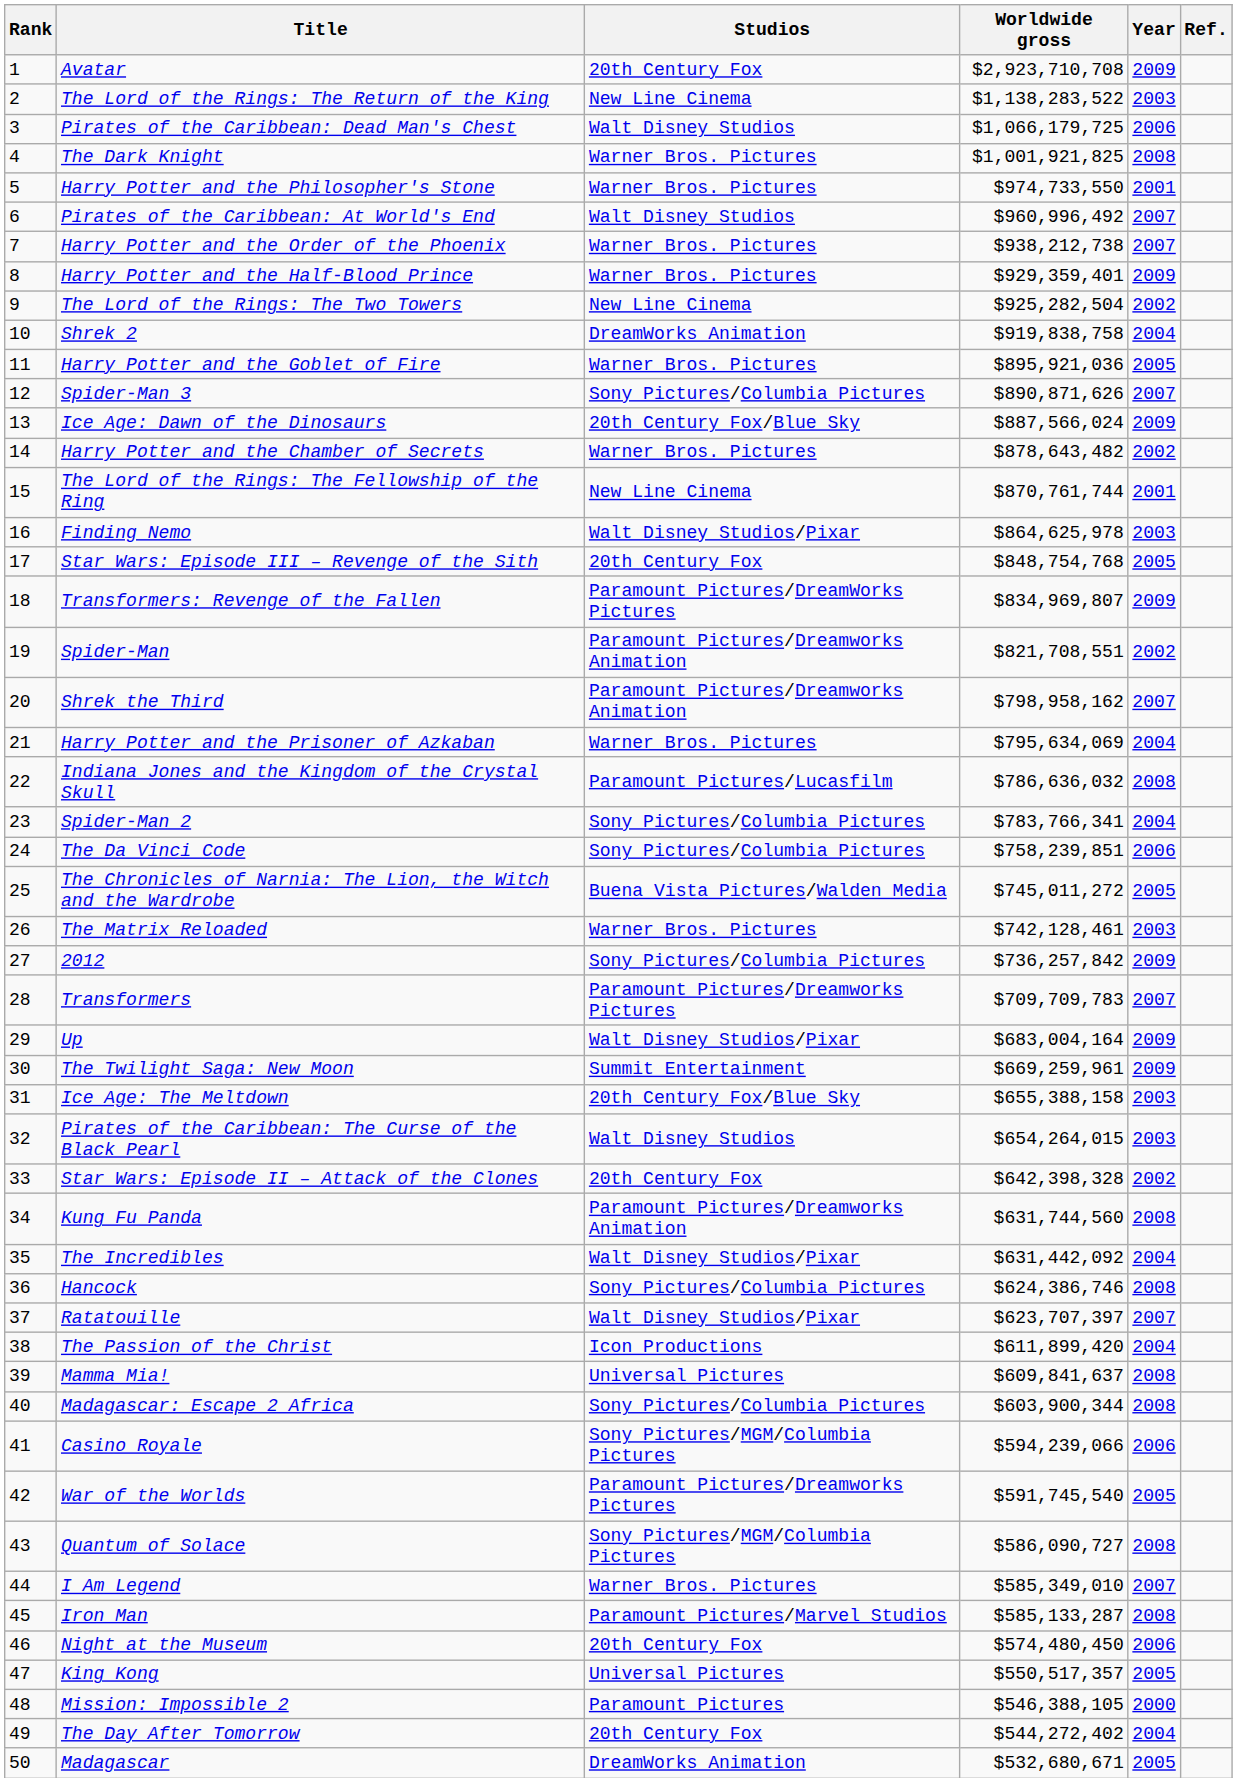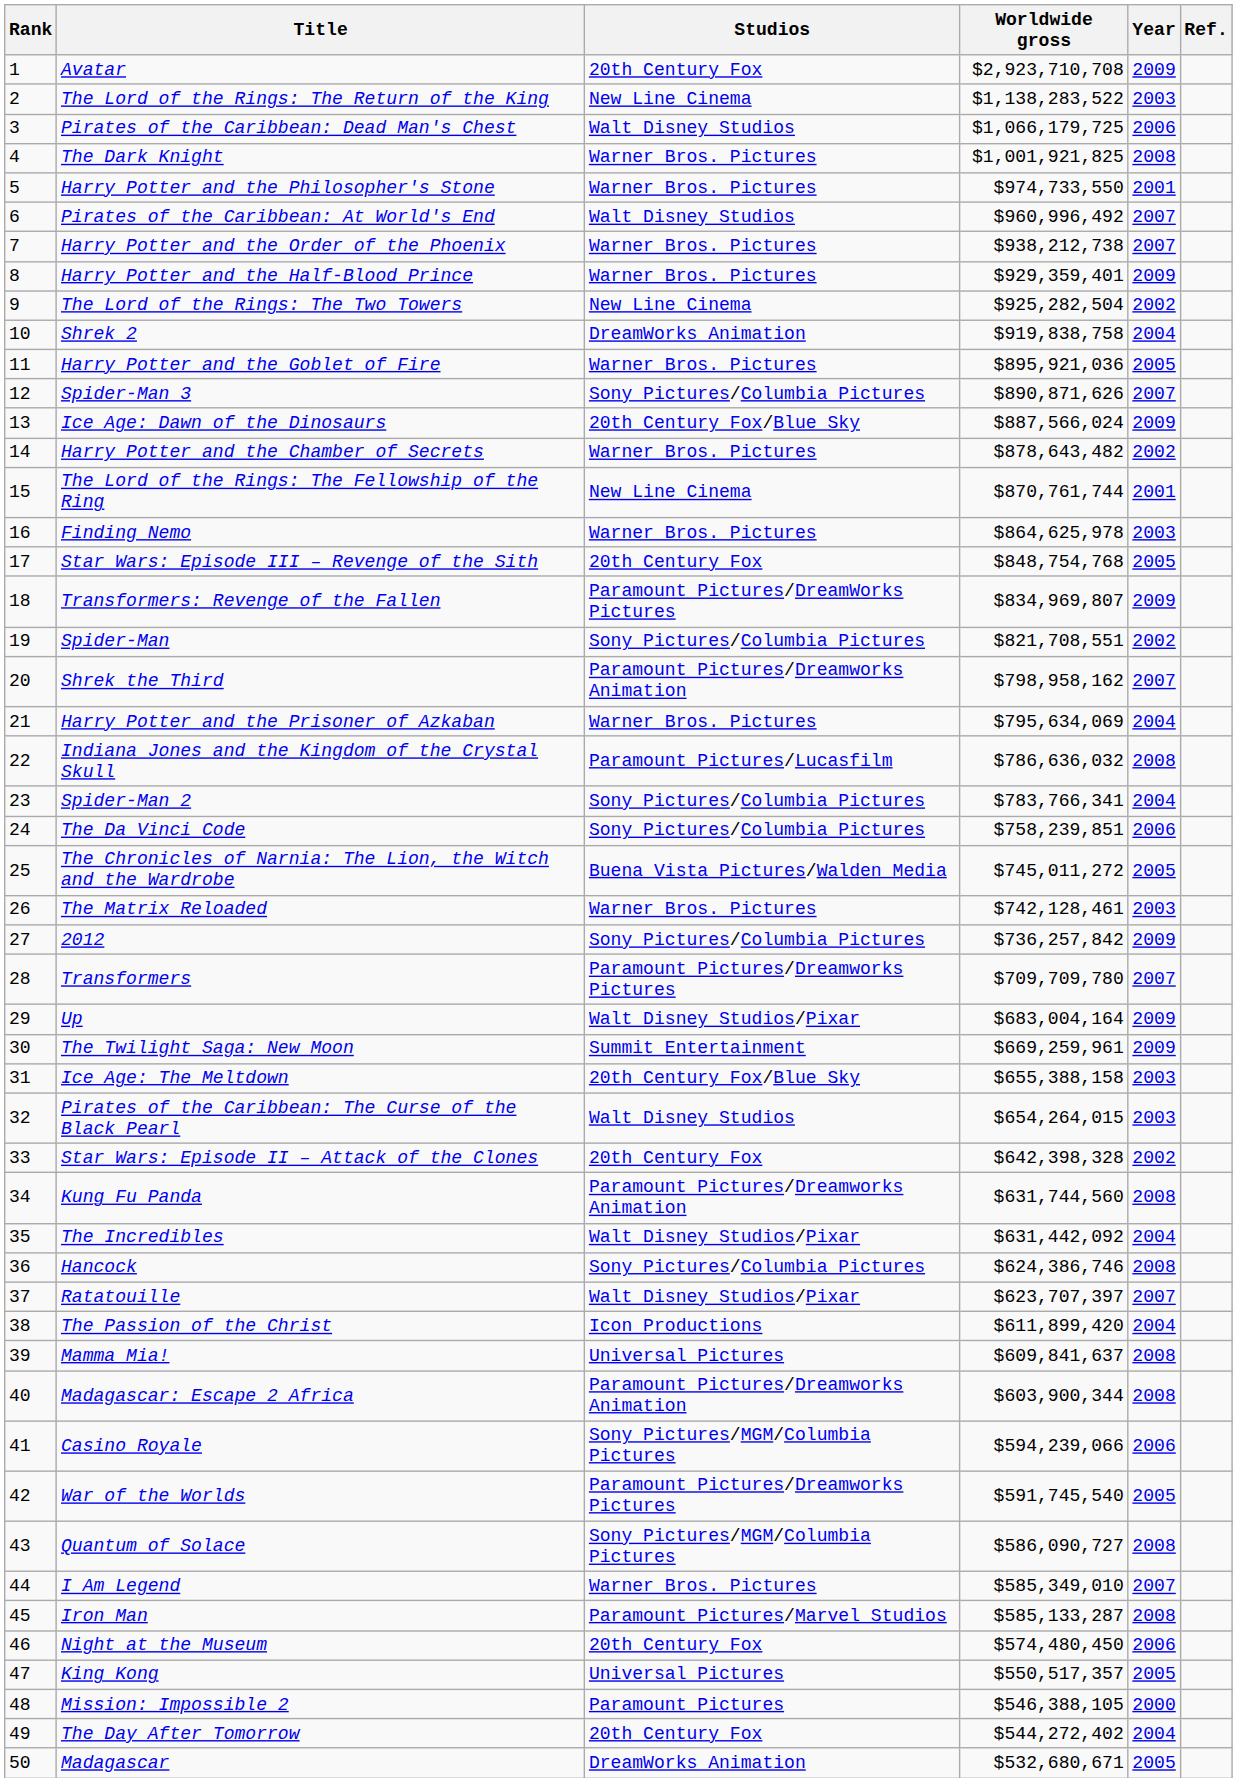Finding Nemo | Studios: Walt Disney Studios/Pixar -> Warner Bros. Pictures
Spider-Man | Studios: Paramount Pictures/Dreamworks Animation -> Sony Pictures/Columbia Pictures
Transformers | Worldwide gross: $709,709,783 -> $709,709,780
Madagascar: Escape 2 Africa | Studios: Sony Pictures/Columbia Pictures -> Paramount Pictures/Dreamworks Animation
